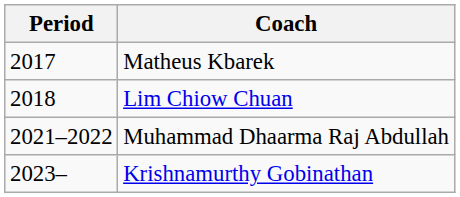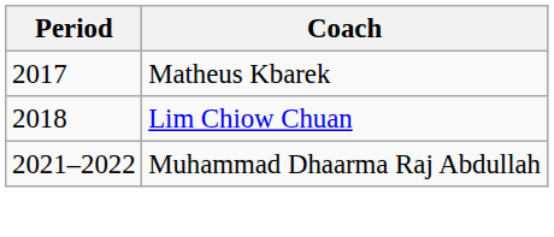- row: 2023– | Krishnamurthy Gobinathan
